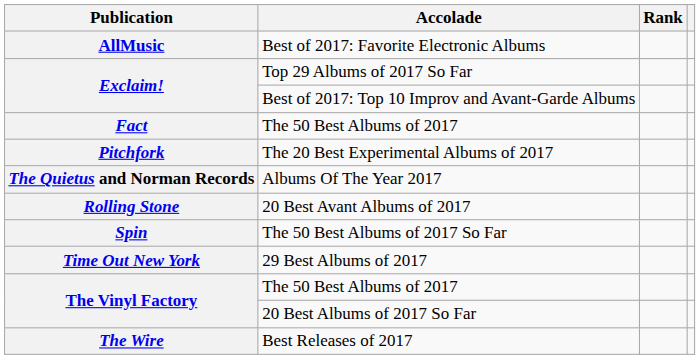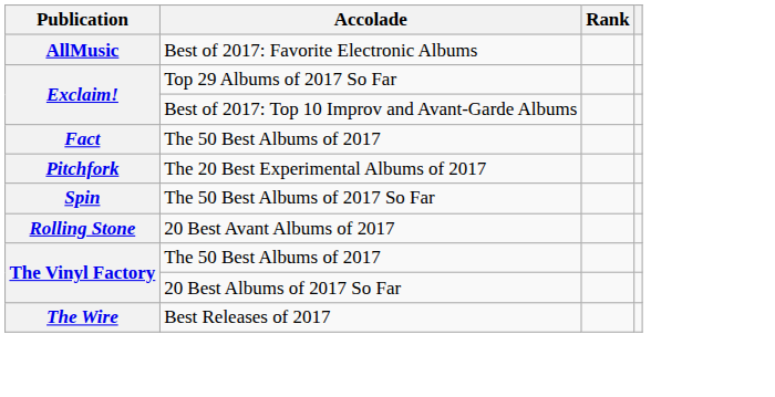- row: The Quietus and Norman Records | Albums Of The Year 2017
rows swapped: 20 Best Avant Albums of 2017 <-> The 50 Best Albums of 2017 So Far
- row: Time Out New York | 29 Best Albums of 2017
